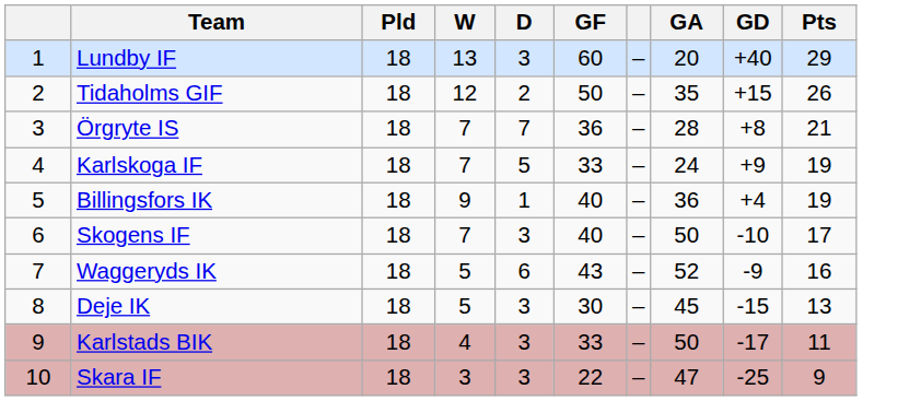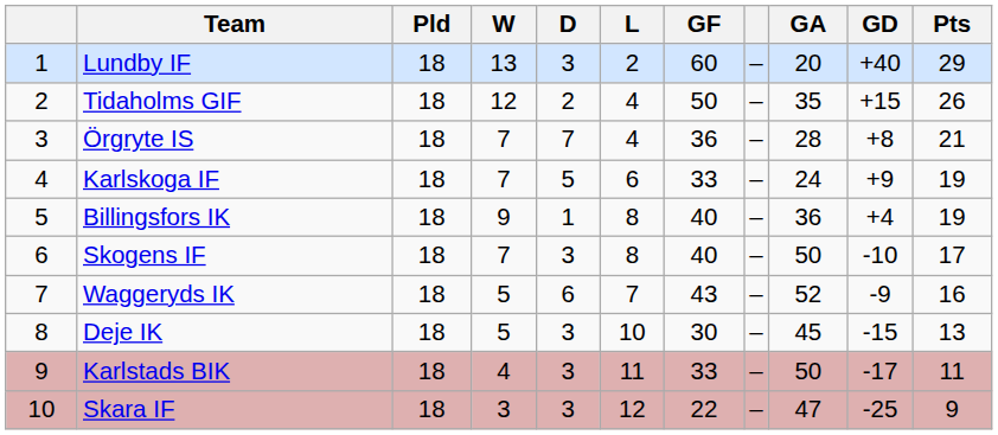+ column: L | 2 | 4 | 4 | 6 | 8 | 8 | 7 | 10 | 11 | 12
